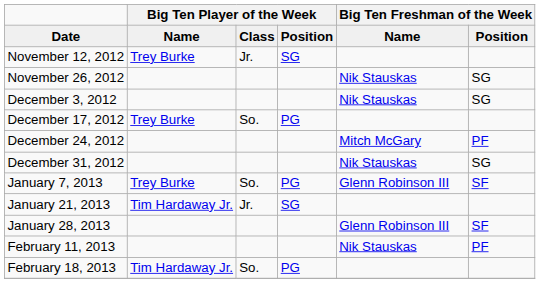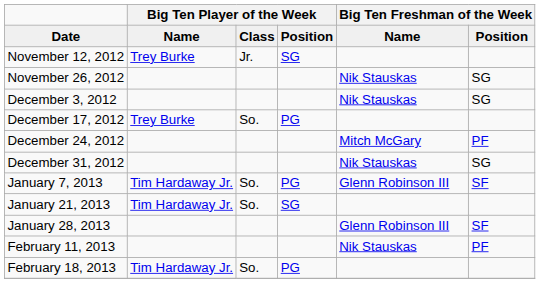January 7, 2013 | column 2: Trey Burke -> Tim Hardaway Jr.
January 21, 2013 | column 3: Jr. -> So.
